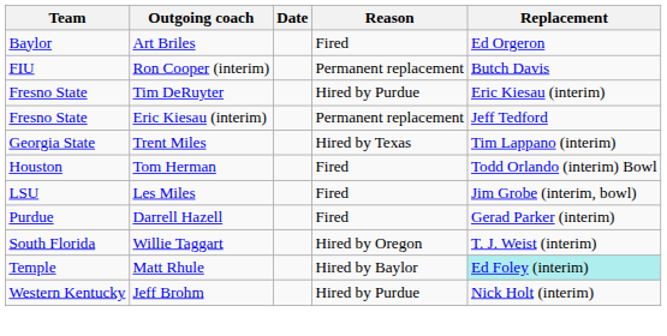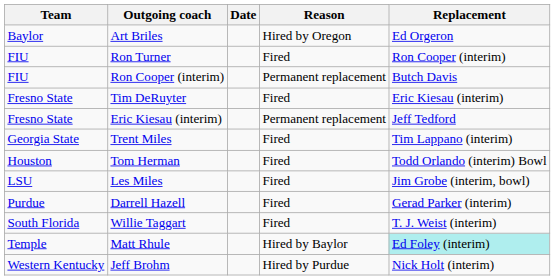Art Briles | Reason: Fired -> Hired by Oregon
+ row: FIU | Ron Turner | Fired | Ron Cooper (interim)
Tim DeRuyter | Reason: Hired by Purdue -> Fired
Trent Miles | Reason: Hired by Texas -> Fired
Willie Taggart | Reason: Hired by Oregon -> Fired
